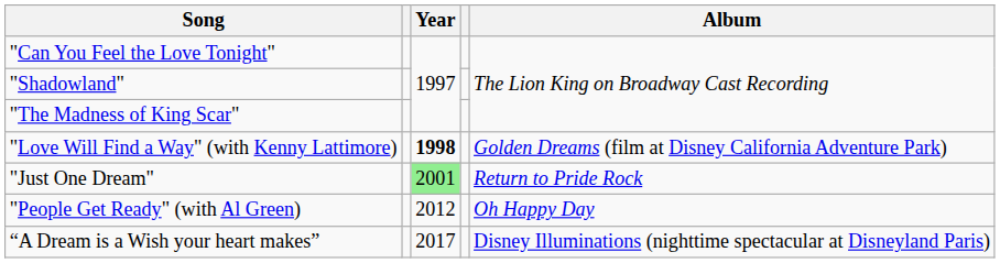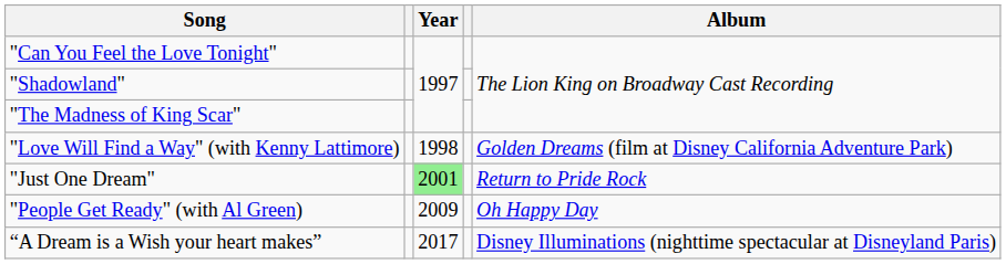"Love Will Find a Way" (with Kenny Lattimore) | Year: bold -> normal
"People Get Ready" (with Al Green) | Year: 2012 -> 2009
